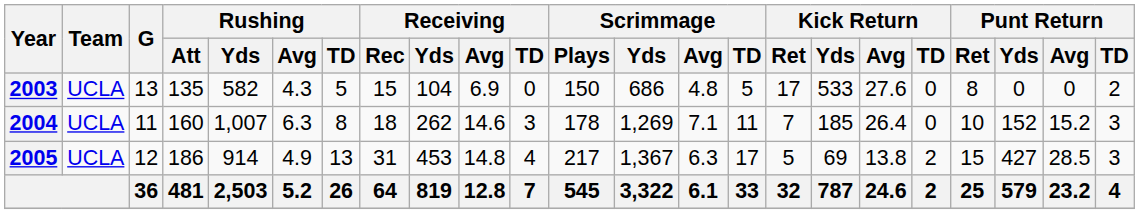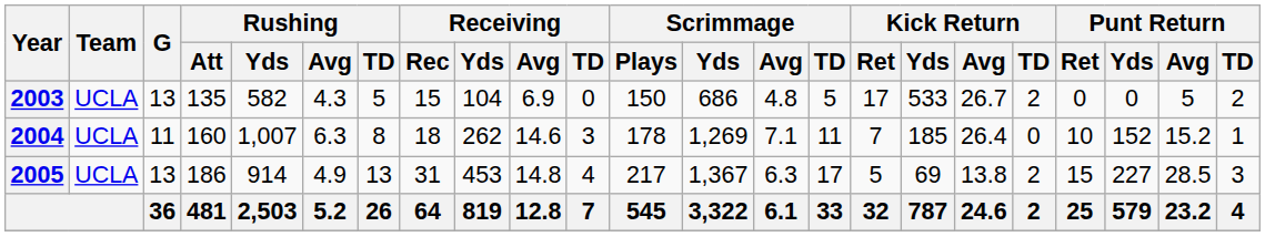2003 | Kick Return / Avg: 27.6 -> 26.7
2003 | Kick Return / TD: 0 -> 2
2003 | Punt Return / Ret: 8 -> 0
2003 | Punt Return / Avg: 0 -> 5
2004 | Punt Return / TD: 3 -> 1
2005 | G: 12 -> 13
2005 | Punt Return / Yds: 427 -> 227
